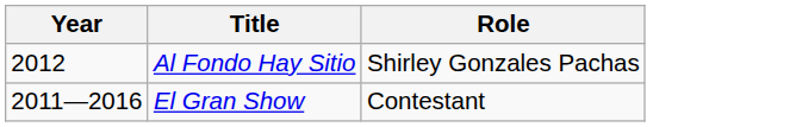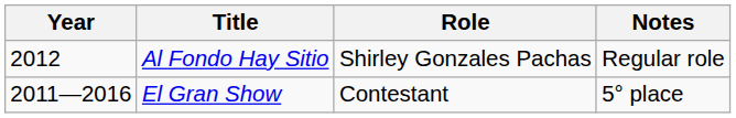+ column: Notes | Regular role | 5° place
